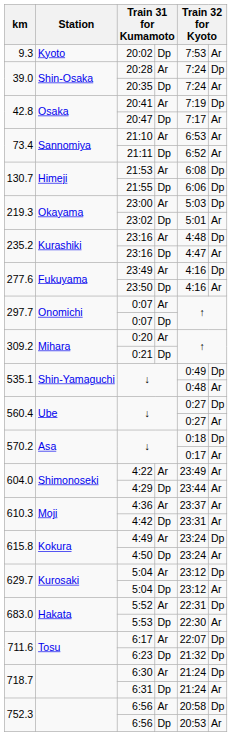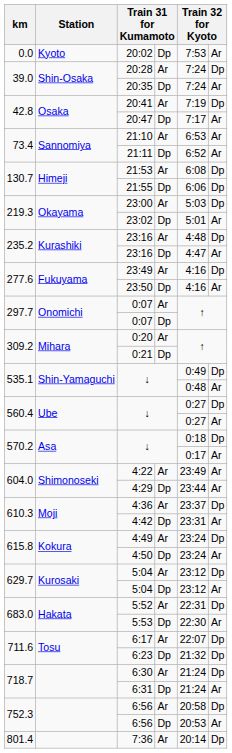20:02 | km: 9.3 -> 0.0
4:36 | column 6: Ar -> Dp
+ row: 801.4 | 7:36 | Ar | 20:14 | Dp
